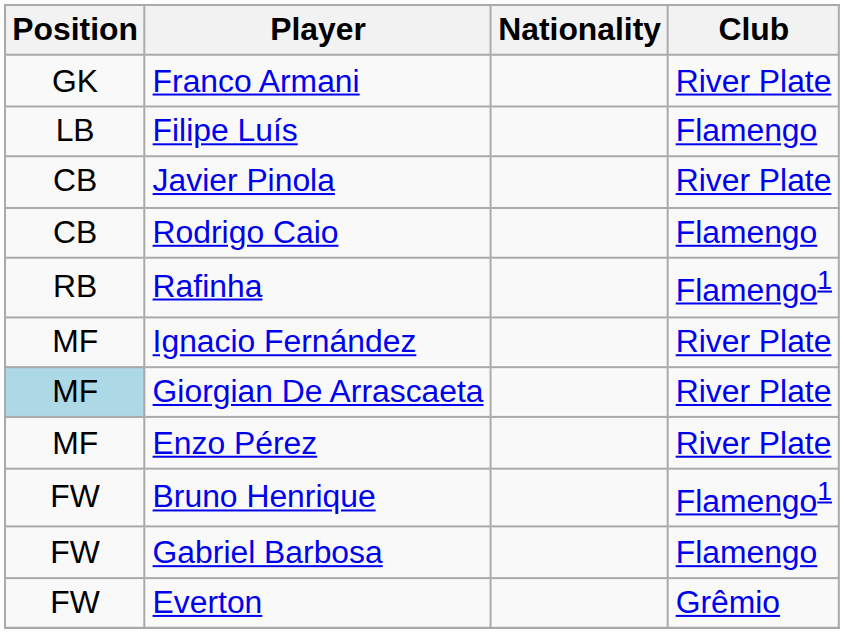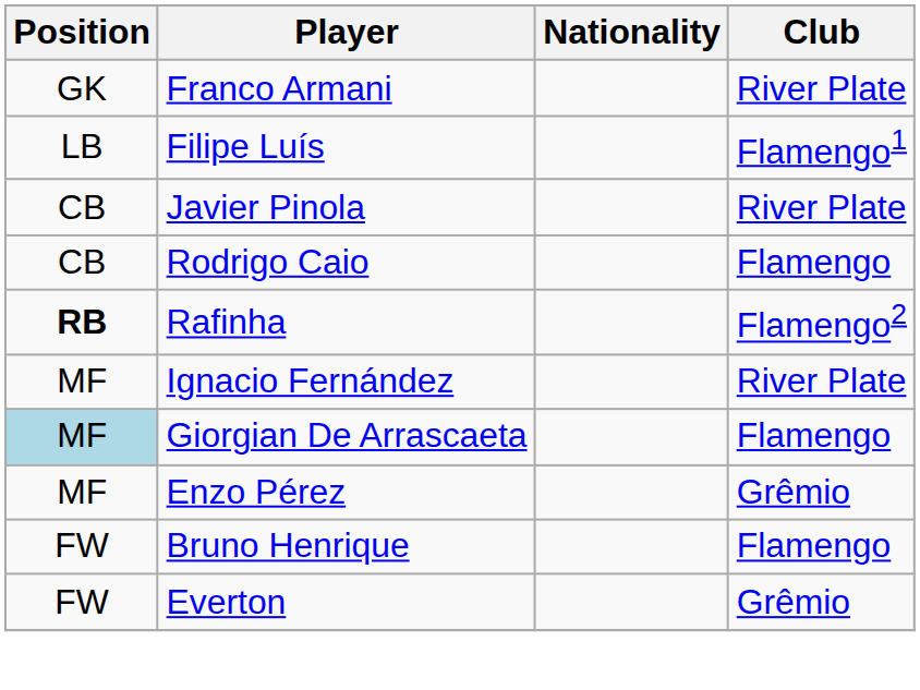Filipe Luís | Club: Flamengo -> Flamengo1
Rafinha | Position: normal -> bold
Rafinha | Club: Flamengo1 -> Flamengo2
Giorgian De Arrascaeta | Club: River Plate -> Flamengo
Enzo Pérez | Club: River Plate -> Grêmio
Bruno Henrique | Club: Flamengo1 -> Flamengo
- row: FW | Gabriel Barbosa | Flamengo
